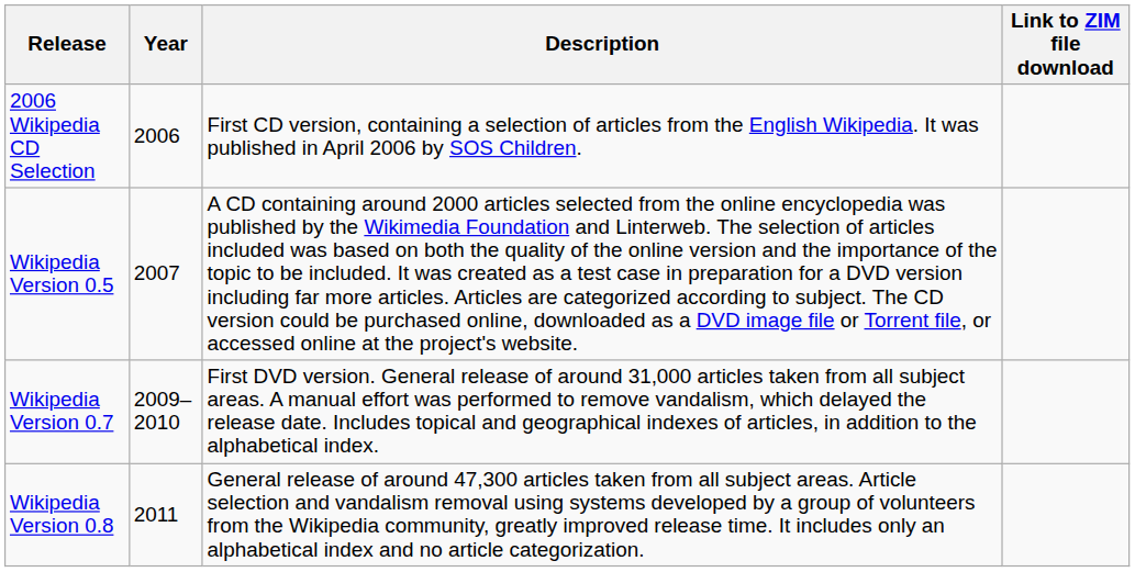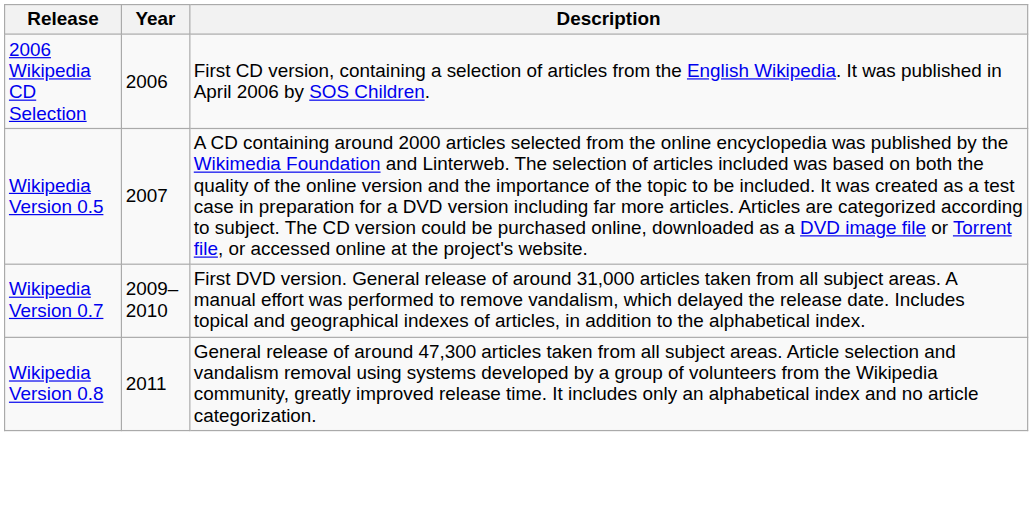- column: Link to ZIM file download
